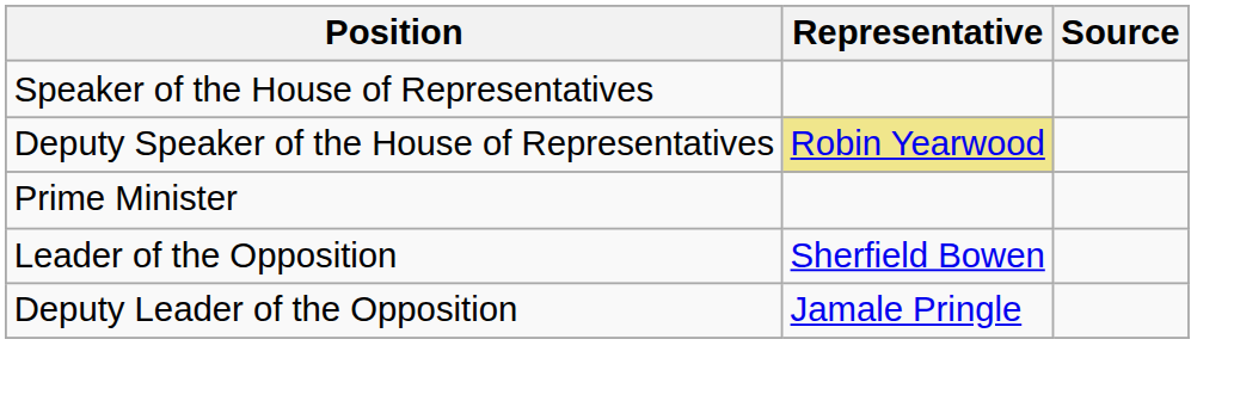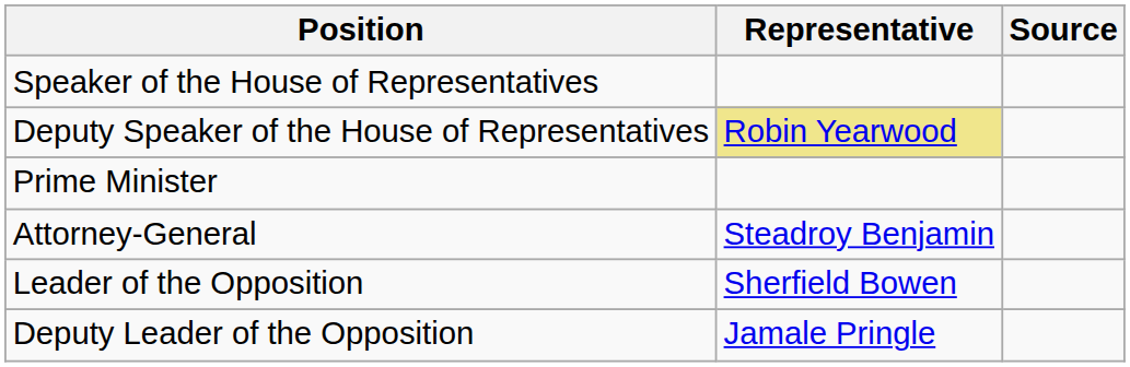+ row: Attorney-General | Steadroy Benjamin
